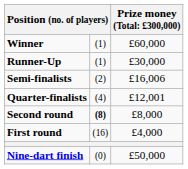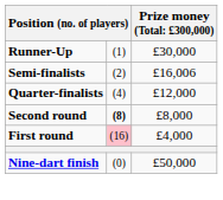- row: Winner | (1) | £60,000
Quarter-finalists | column 3: £12,001 -> £12,000
First round | column 2: no background -> pink background
